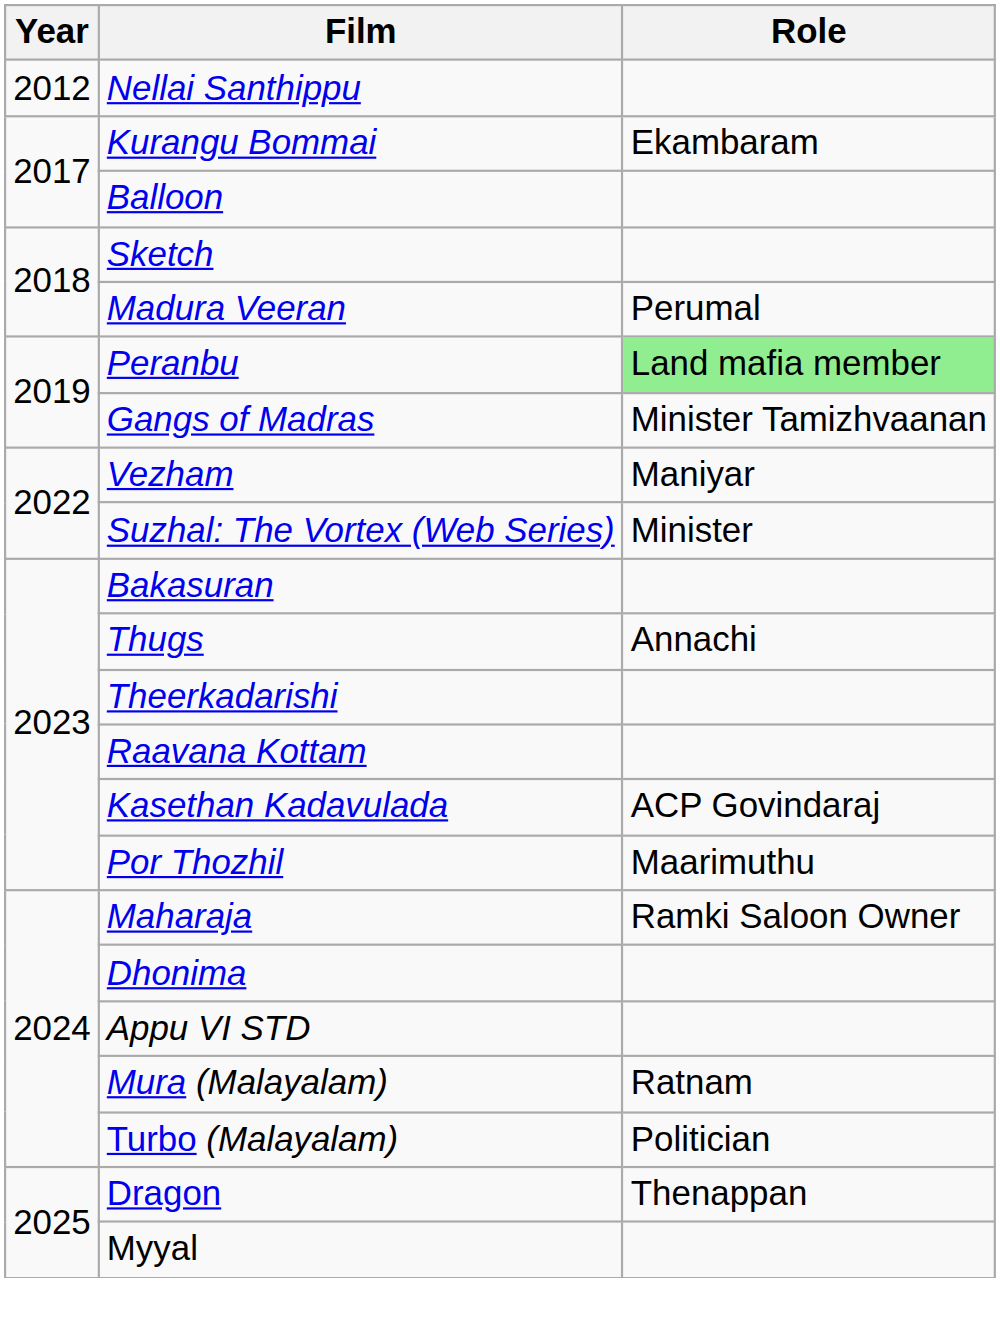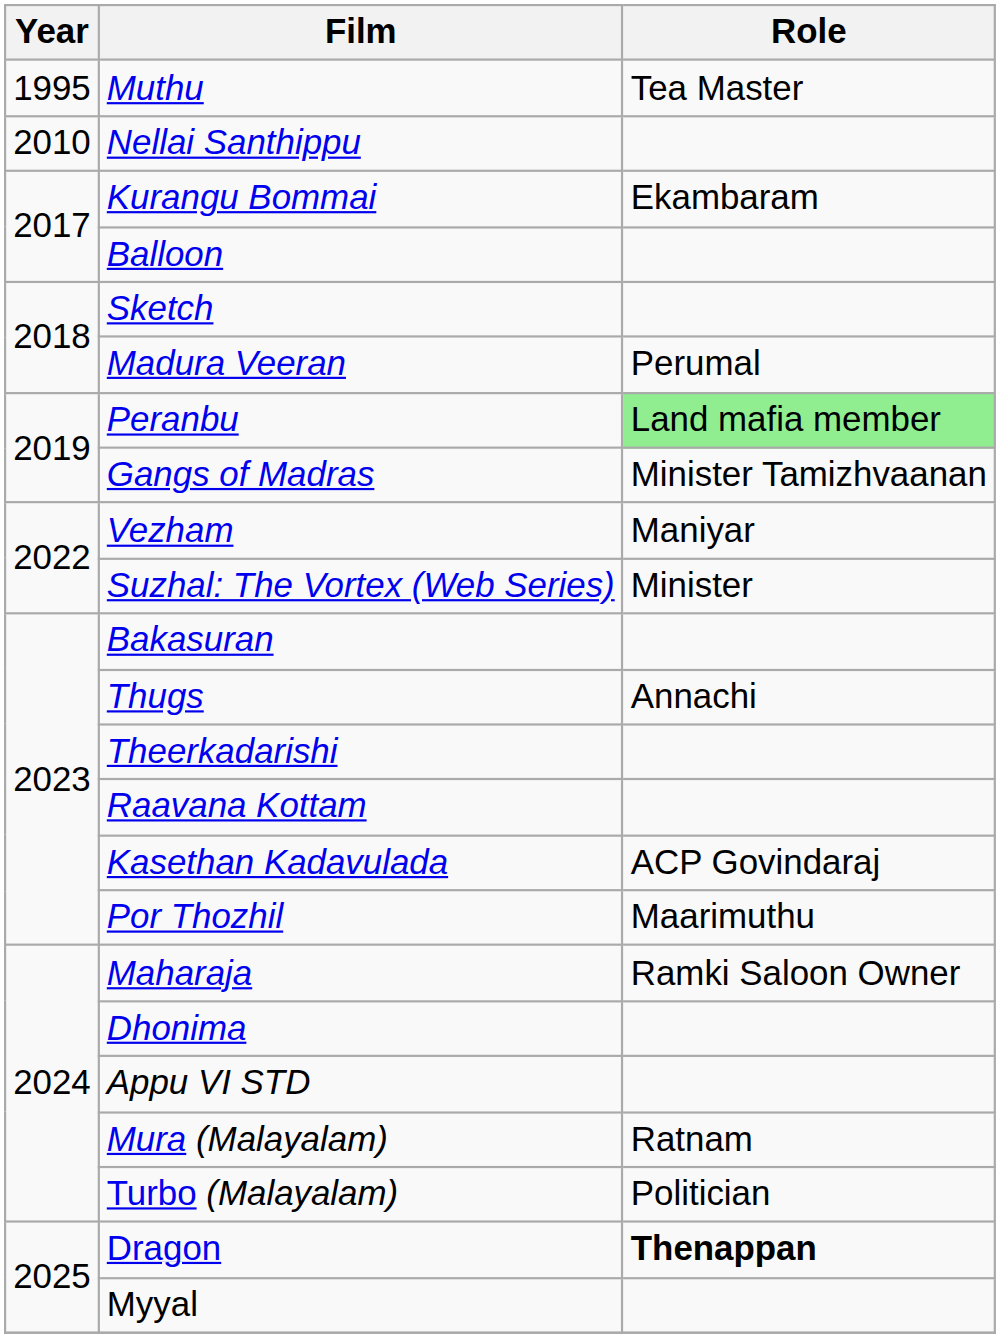+ row: 1995 | Muthu | Tea Master
Nellai Santhippu | Year: 2012 -> 2010
Dragon | Role: normal -> bold
